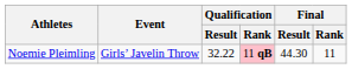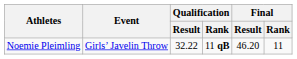Noemie Pleimling | Qualification / Rank: pink background -> no background
Noemie Pleimling | Final / Result: 44.30 -> 46.20
